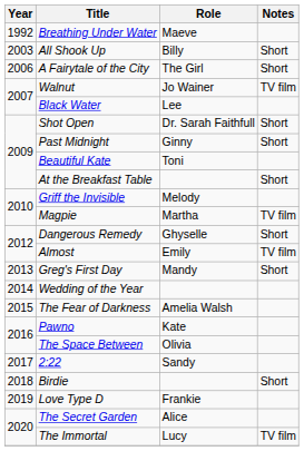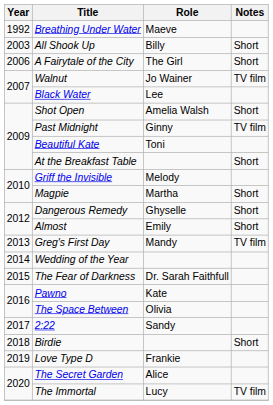Shot Open | Role: Dr. Sarah Faithfull -> Amelia Walsh
Past Midnight | Notes: Short -> TV film
Magpie | Notes: TV film -> Short
Almost | Notes: TV film -> Short
Greg's First Day | Notes: Short -> TV film
The Fear of Darkness | Role: Amelia Walsh -> Dr. Sarah Faithfull
